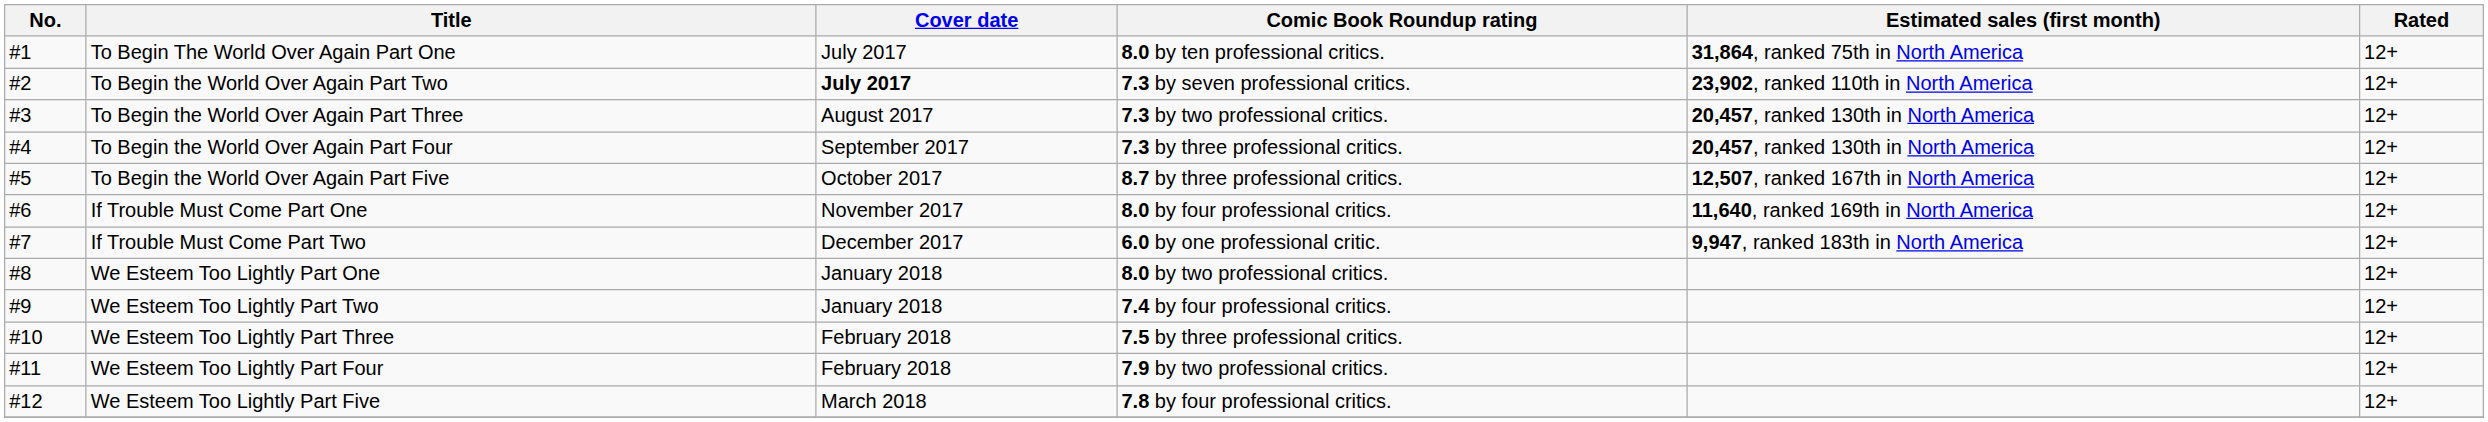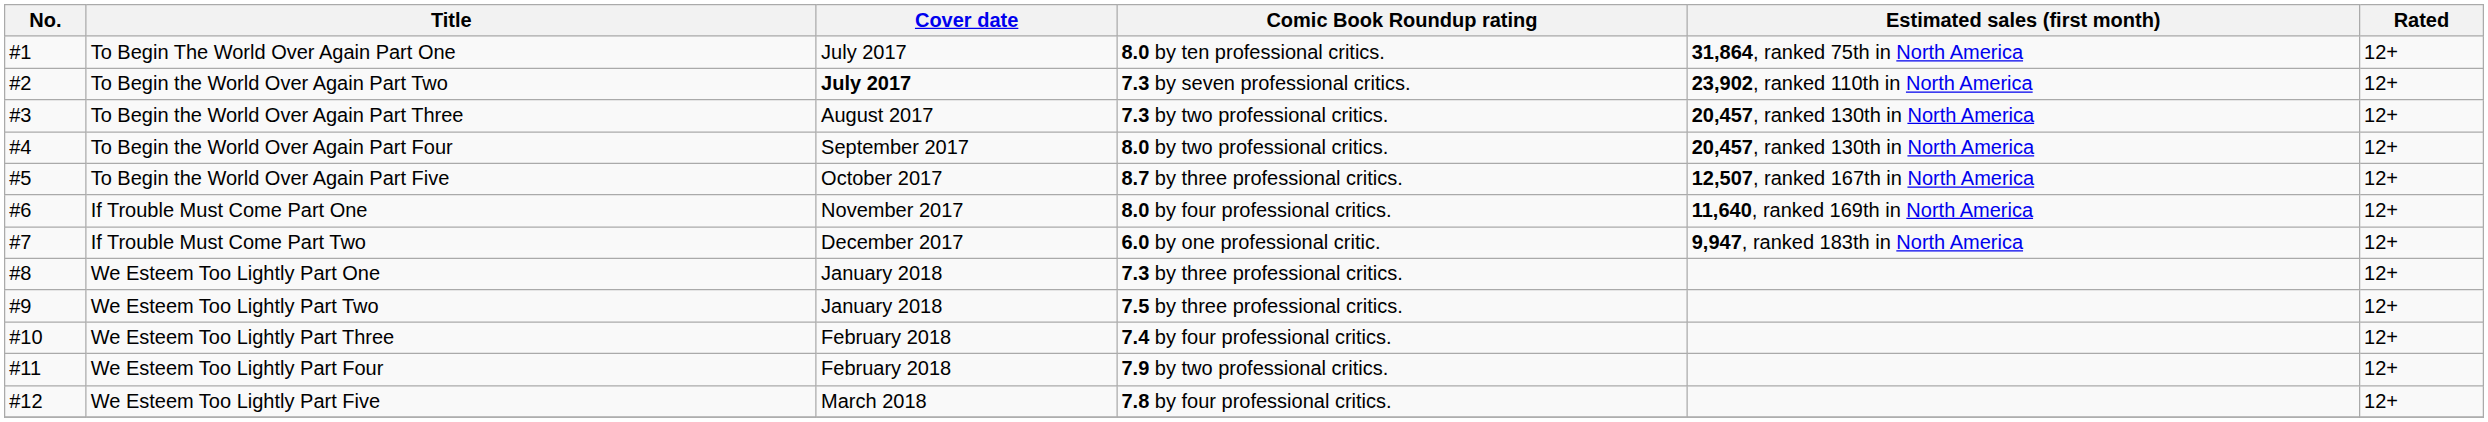To Begin the World Over Again Part Four | Comic Book Roundup rating: 7.3 by three professional critics. -> 8.0 by two professional critics.
We Esteem Too Lightly Part One | Comic Book Roundup rating: 8.0 by two professional critics. -> 7.3 by three professional critics.
We Esteem Too Lightly Part Two | Comic Book Roundup rating: 7.4 by four professional critics. -> 7.5 by three professional critics.
We Esteem Too Lightly Part Three | Comic Book Roundup rating: 7.5 by three professional critics. -> 7.4 by four professional critics.
